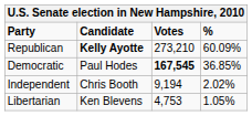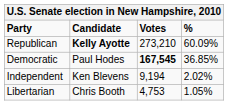Independent | Candidate: Chris Booth -> Ken Blevens
Libertarian | Candidate: Ken Blevens -> Chris Booth
